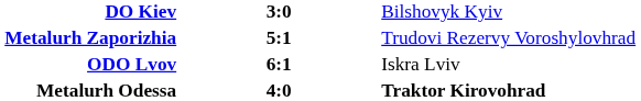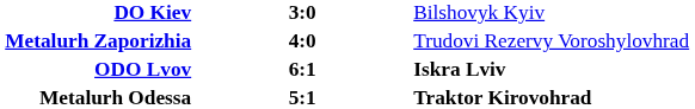Metalurh Zaporizhia | column 2: 5:1 -> 4:0
ODO Lvov | column 3: normal -> bold
Metalurh Odessa | column 2: 4:0 -> 5:1
